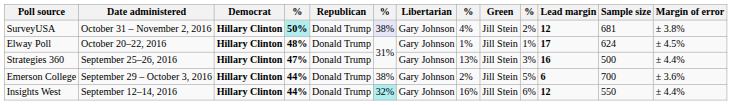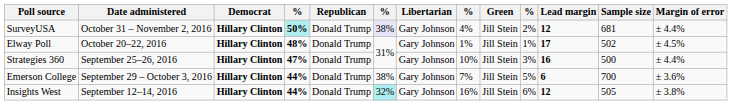SurveyUSA | Margin of error: ± 3.8% -> ± 4.4%
Elway Poll | Sample size: 624 -> 502
Strategies 360 | column 8: 13% -> 10%
Emerson College | column 8: 2% -> 7%
Insights West | Sample size: 550 -> 505
Insights West | Margin of error: ± 4.4% -> ± 3.8%
